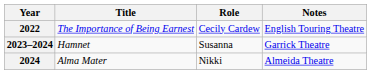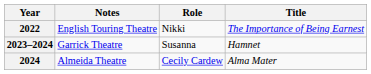columns swapped: Title <-> Notes
2022 | Role: Cecily Cardew -> Nikki
2024 | Role: Nikki -> Cecily Cardew
